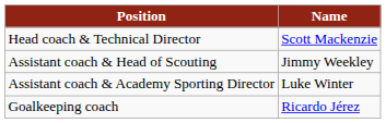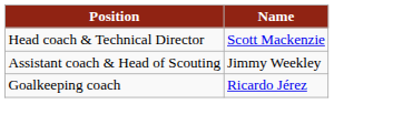- row: Assistant coach & Academy Sporting Director | Luke Winter
